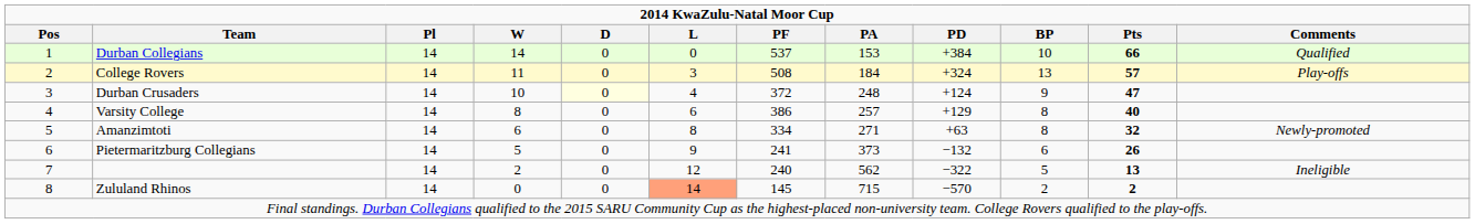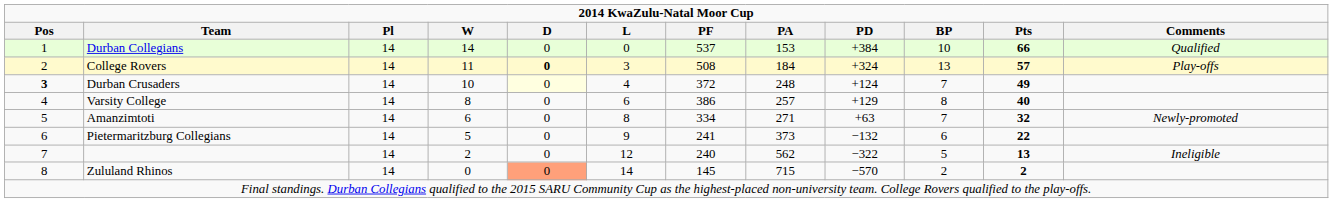College Rovers | D: normal -> bold
Durban Crusaders | Pos: normal -> bold
Durban Crusaders | BP: 9 -> 7
Durban Crusaders | Pts: 47 -> 49
Amanzimtoti | BP: 8 -> 7
Pietermaritzburg Collegians | Pts: 26 -> 22
Zululand Rhinos | D: no background -> lightsalmon background
Zululand Rhinos | L: lightsalmon background -> no background
